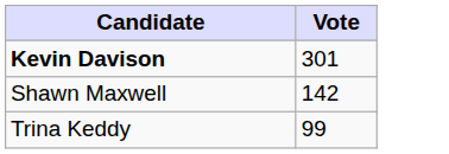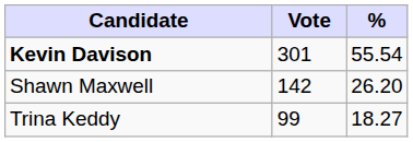+ column: % | 55.54 | 26.20 | 18.27
